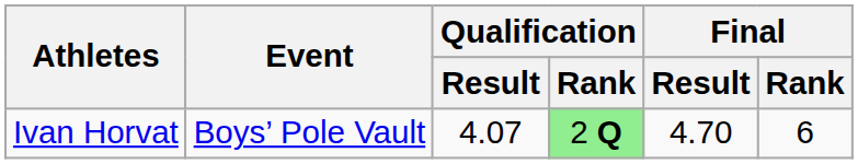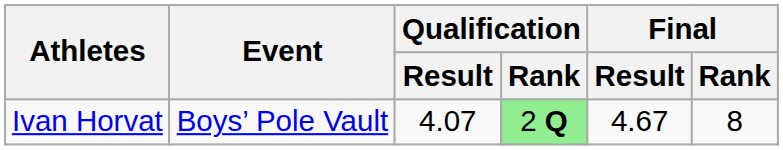Ivan Horvat | Final / Result: 4.70 -> 4.67
Ivan Horvat | Final / Rank: 6 -> 8
